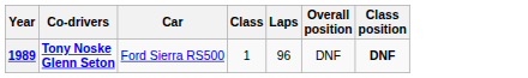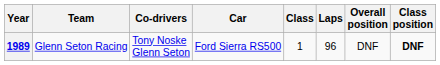+ column: Team | Glenn Seton Racing
1989 | Co-drivers: bold -> normal
